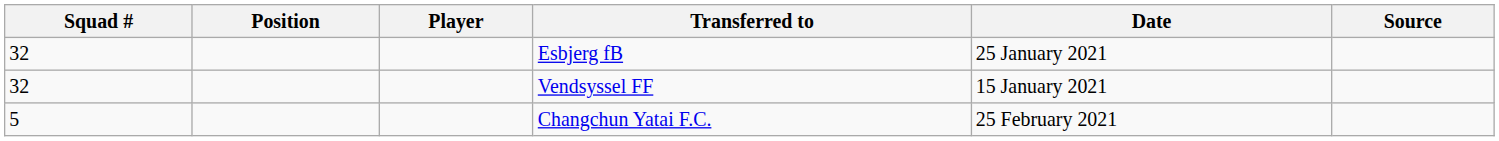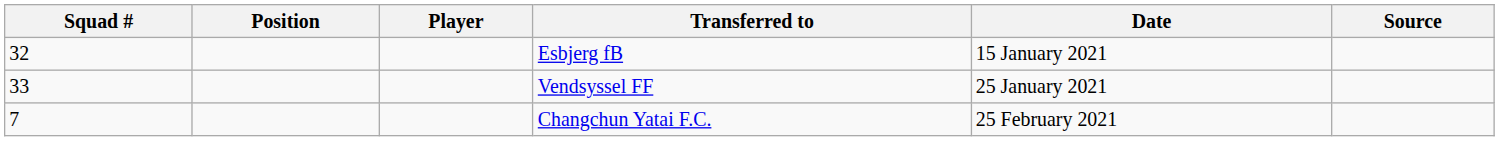Esbjerg fB | Date: 25 January 2021 -> 15 January 2021
Vendsyssel FF | Squad #: 32 -> 33
Vendsyssel FF | Date: 15 January 2021 -> 25 January 2021
Changchun Yatai F.C. | Squad #: 5 -> 7
